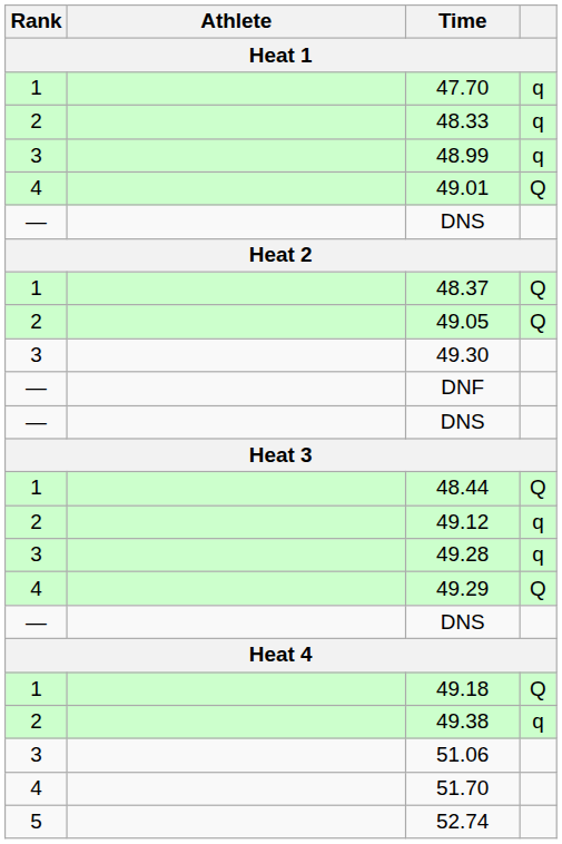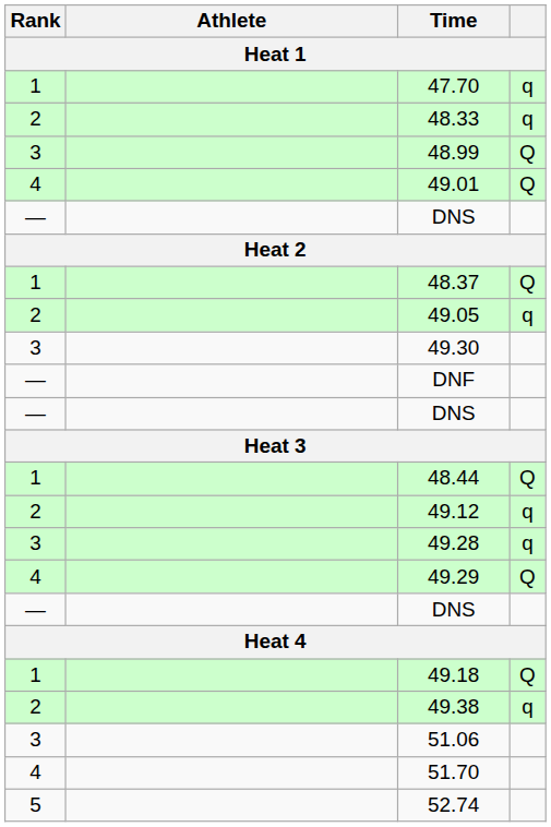48.99 | column 4: q -> Q
49.05 | column 4: Q -> q
